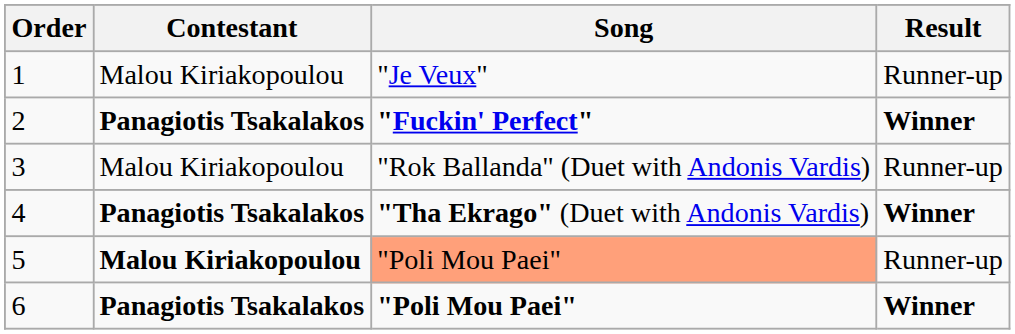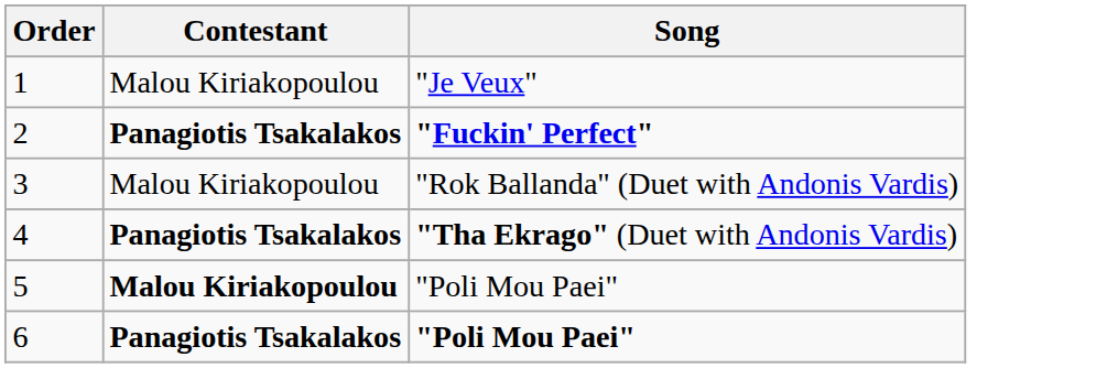- column: Result | Runner-up | Winner | Runner-up | Winner | Runner-up | Winner
5 | Song: lightsalmon background -> no background
